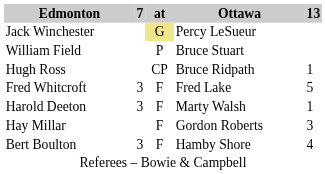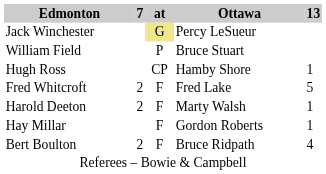Hugh Ross | Ottawa: Bruce Ridpath -> Hamby Shore
Fred Whitcroft | 7: 3 -> 2
Harold Deeton | 7: 3 -> 2
Hay Millar | 13: 3 -> 1
Bert Boulton | 7: 3 -> 2
Bert Boulton | Ottawa: Hamby Shore -> Bruce Ridpath
